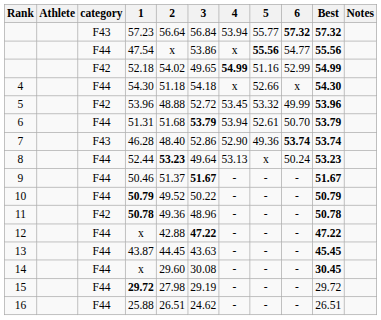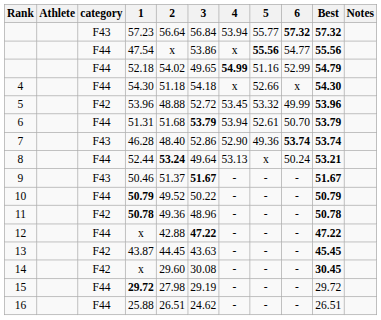52.18 | category: F42 -> F44
52.18 | Best: 54.99 -> 54.79
52.44 | 2: 53.23 -> 53.24
52.44 | Best: 53.23 -> 53.21
50.46 | category: F44 -> F43
43.87 | category: F44 -> F42
14 / x | category: F44 -> F42
